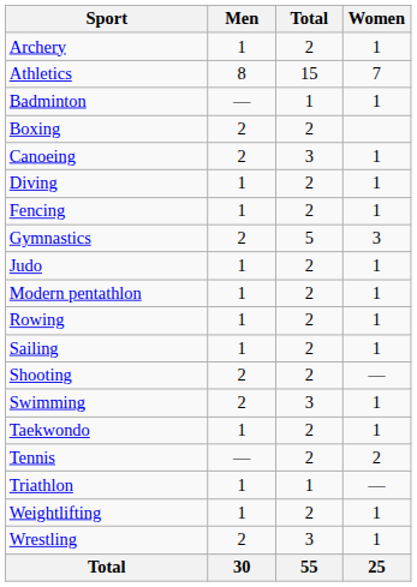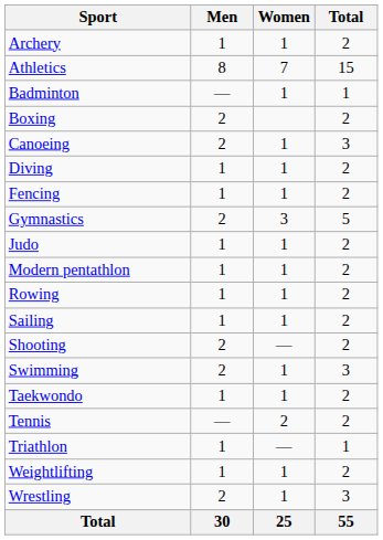columns swapped: Women <-> Total
